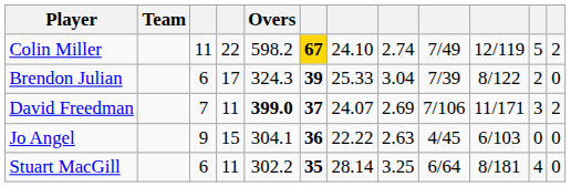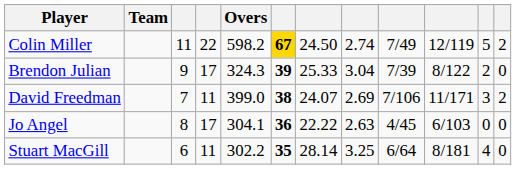Colin Miller | column 7: 24.10 -> 24.50
Brendon Julian | column 3: 6 -> 9
David Freedman | Overs: bold -> normal
David Freedman | column 6: 37 -> 38
Jo Angel | column 3: 9 -> 8
Jo Angel | column 4: 15 -> 17
